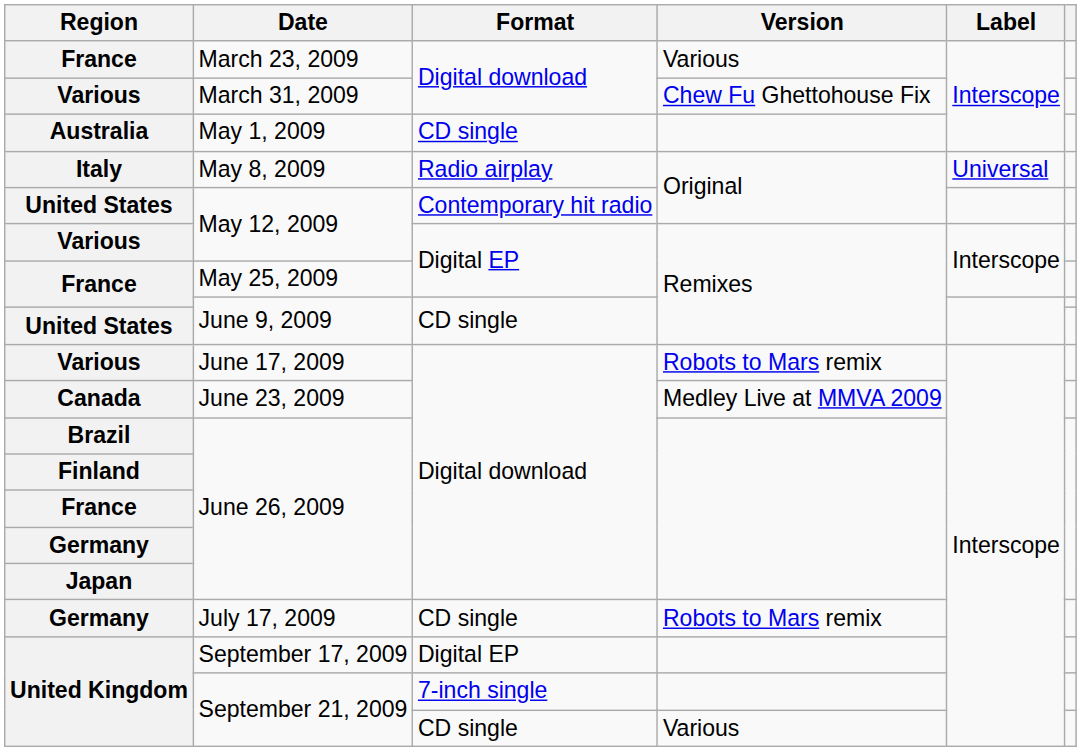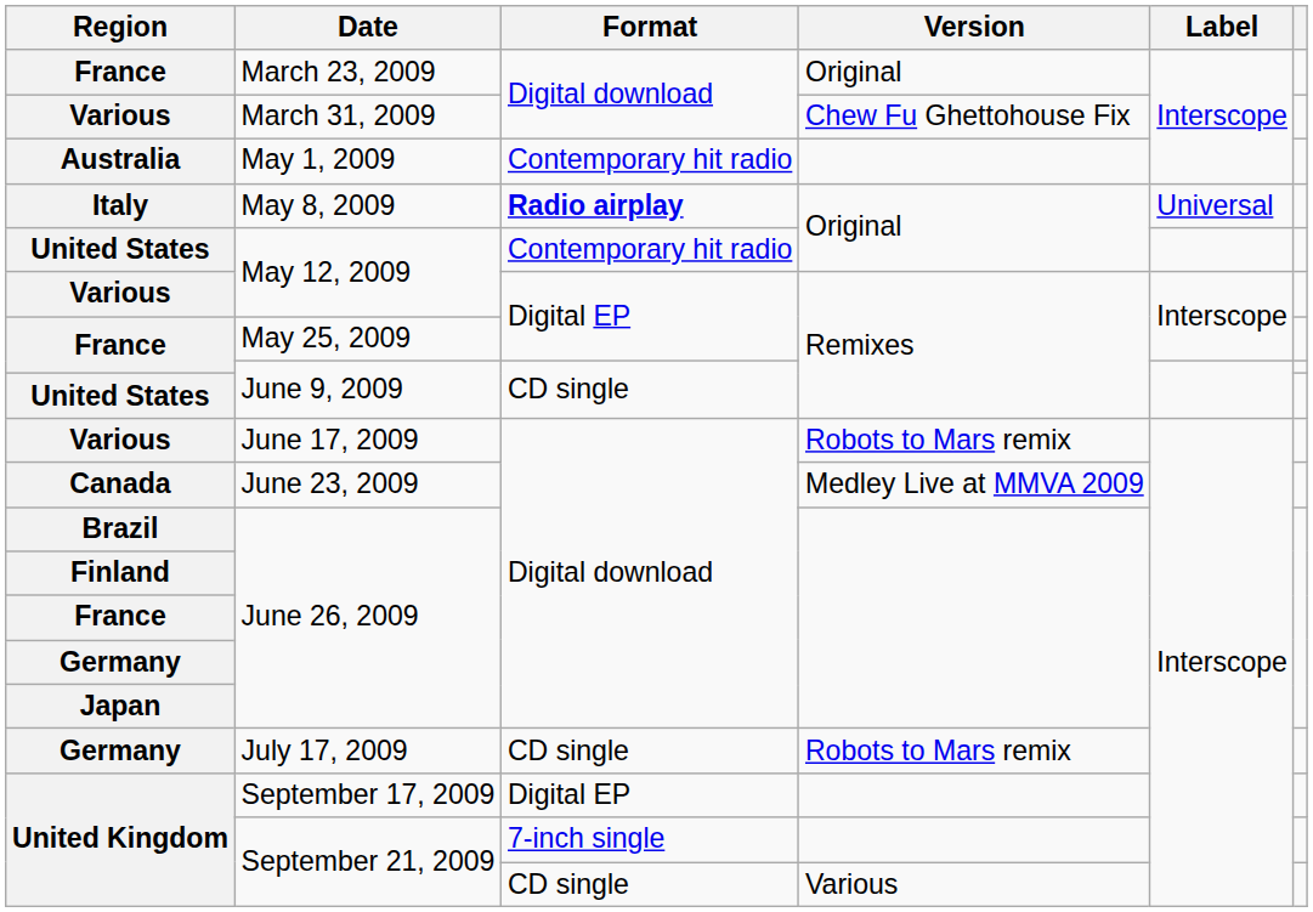March 23, 2009 | Version: Various -> Original
May 1, 2009 | Format: CD single -> Contemporary hit radio
May 8, 2009 | Format: normal -> bold
